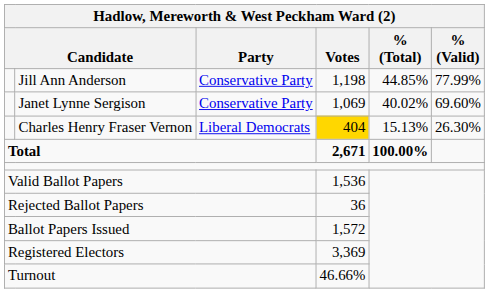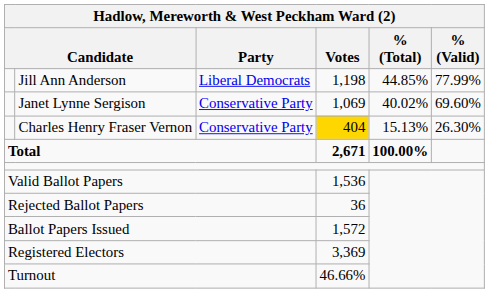Jill Ann Anderson | Party: Conservative Party -> Liberal Democrats
Charles Henry Fraser Vernon | Party: Liberal Democrats -> Conservative Party
